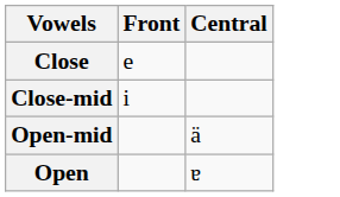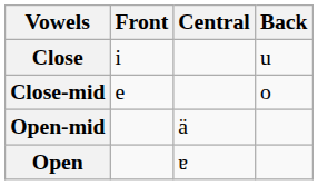+ column: Back | u | o
Close | Front: e -> i
Close-mid | Front: i -> e
